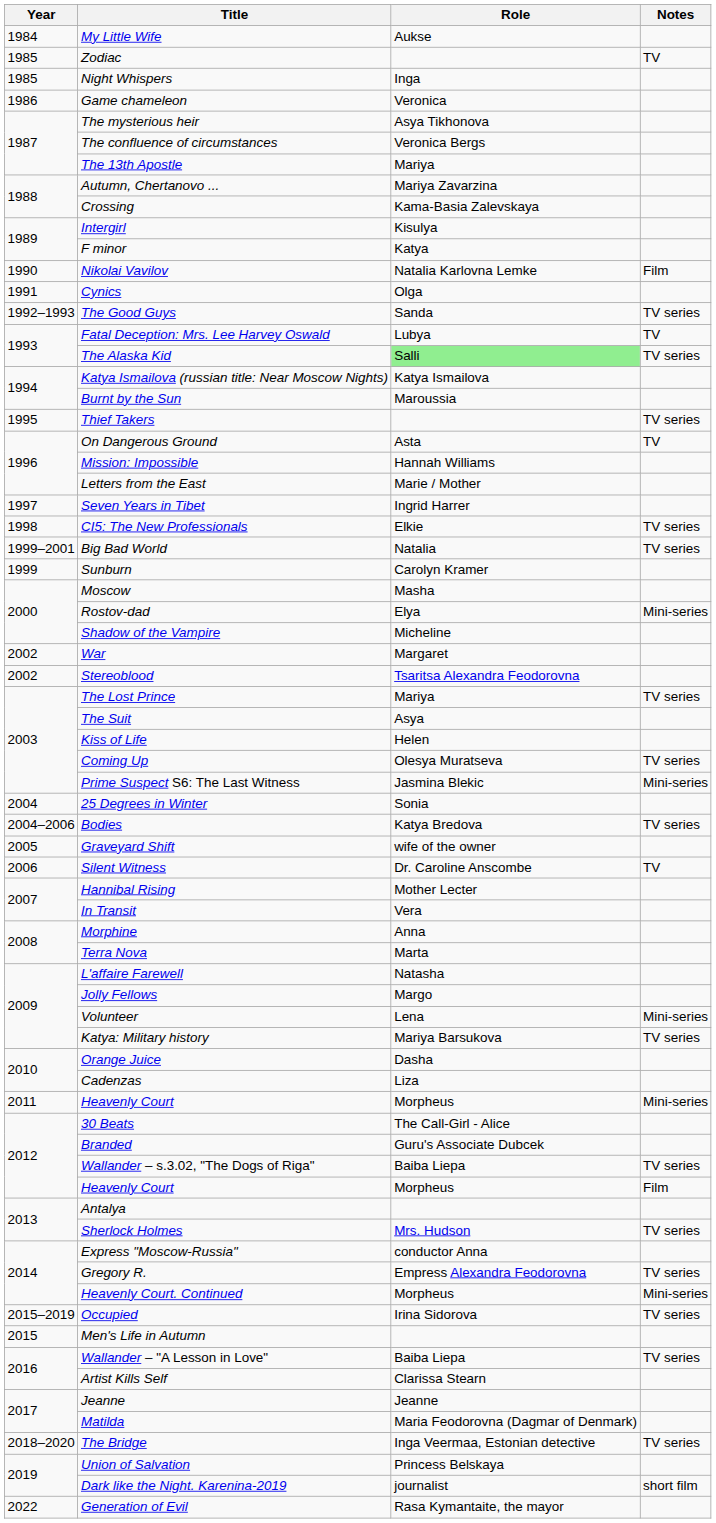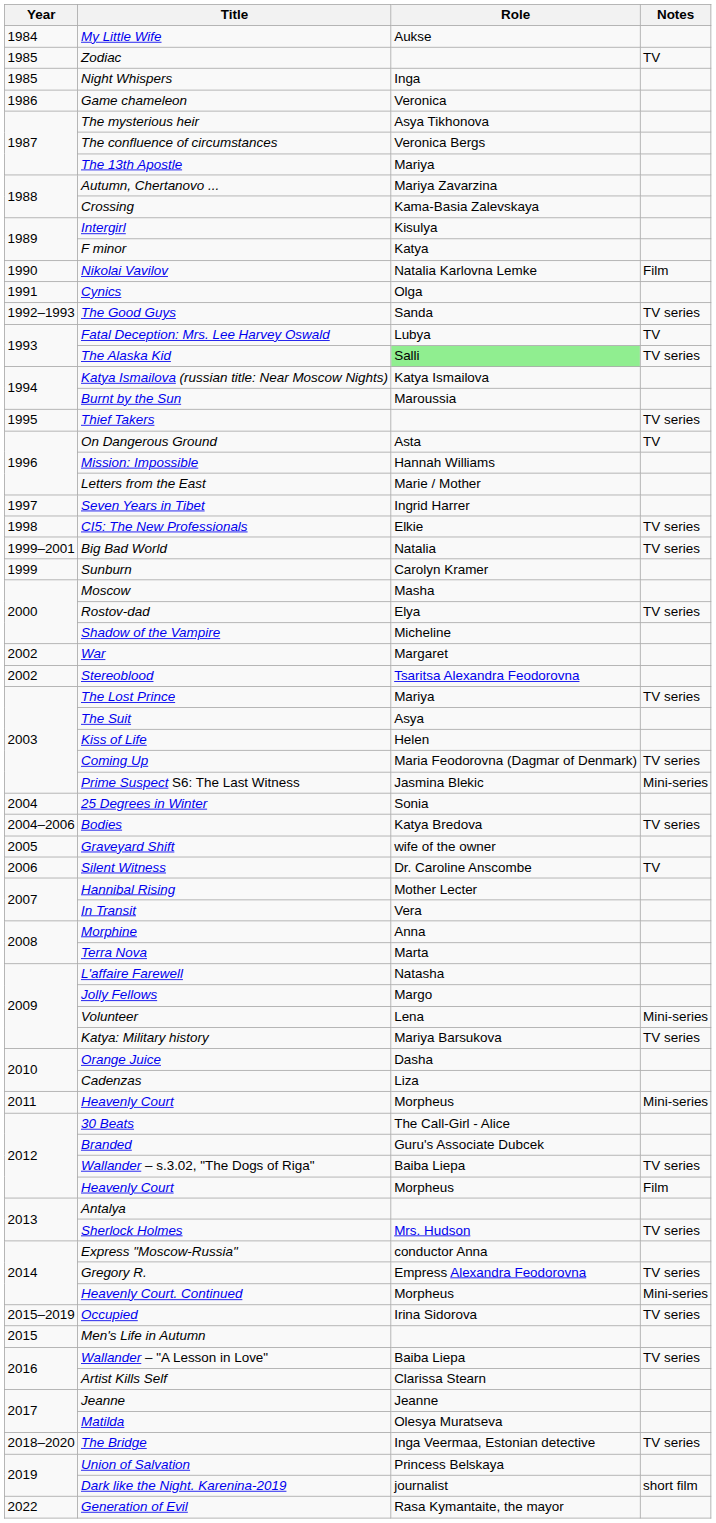Rostov-dad | Notes: Mini-series -> TV series
Coming Up | Role: Olesya Muratseva -> Maria Feodorovna (Dagmar of Denmark)
Matilda | Role: Maria Feodorovna (Dagmar of Denmark) -> Olesya Muratseva
